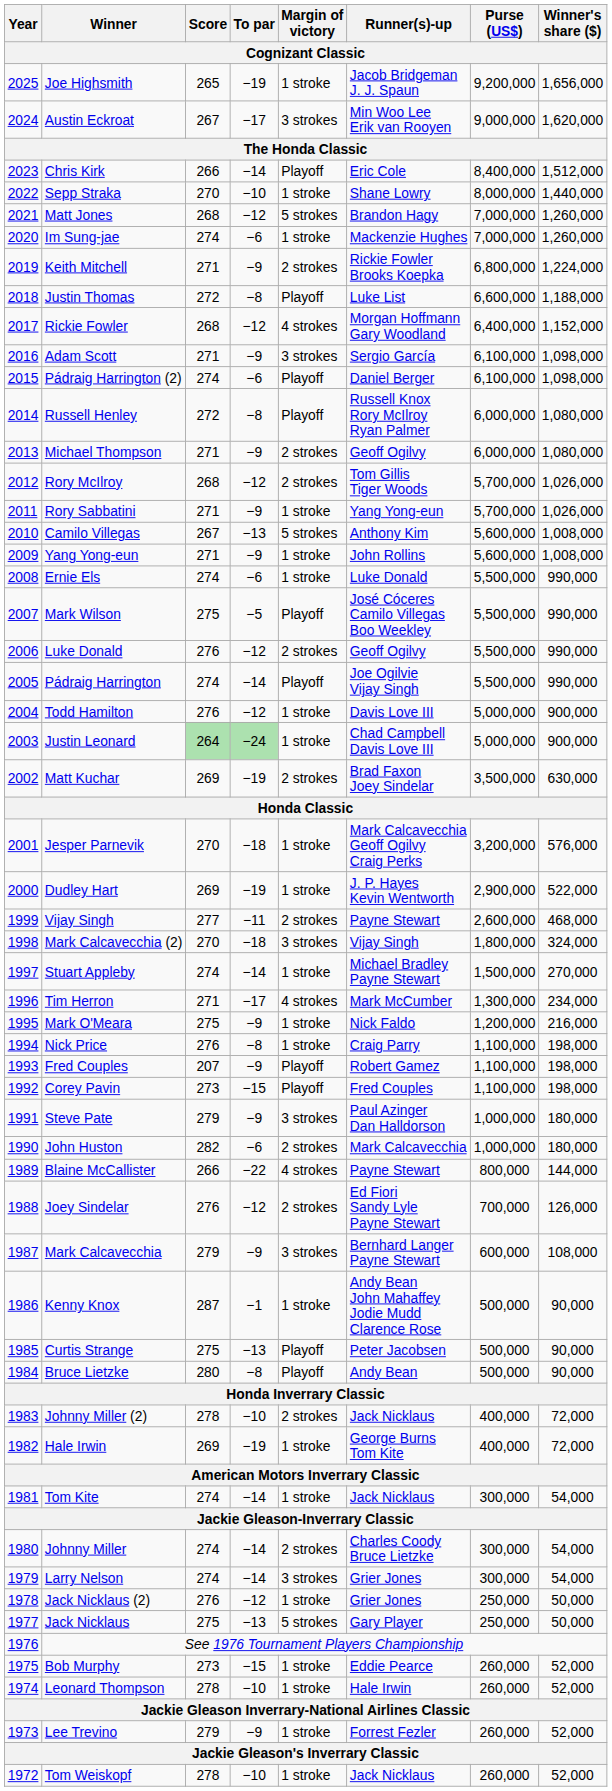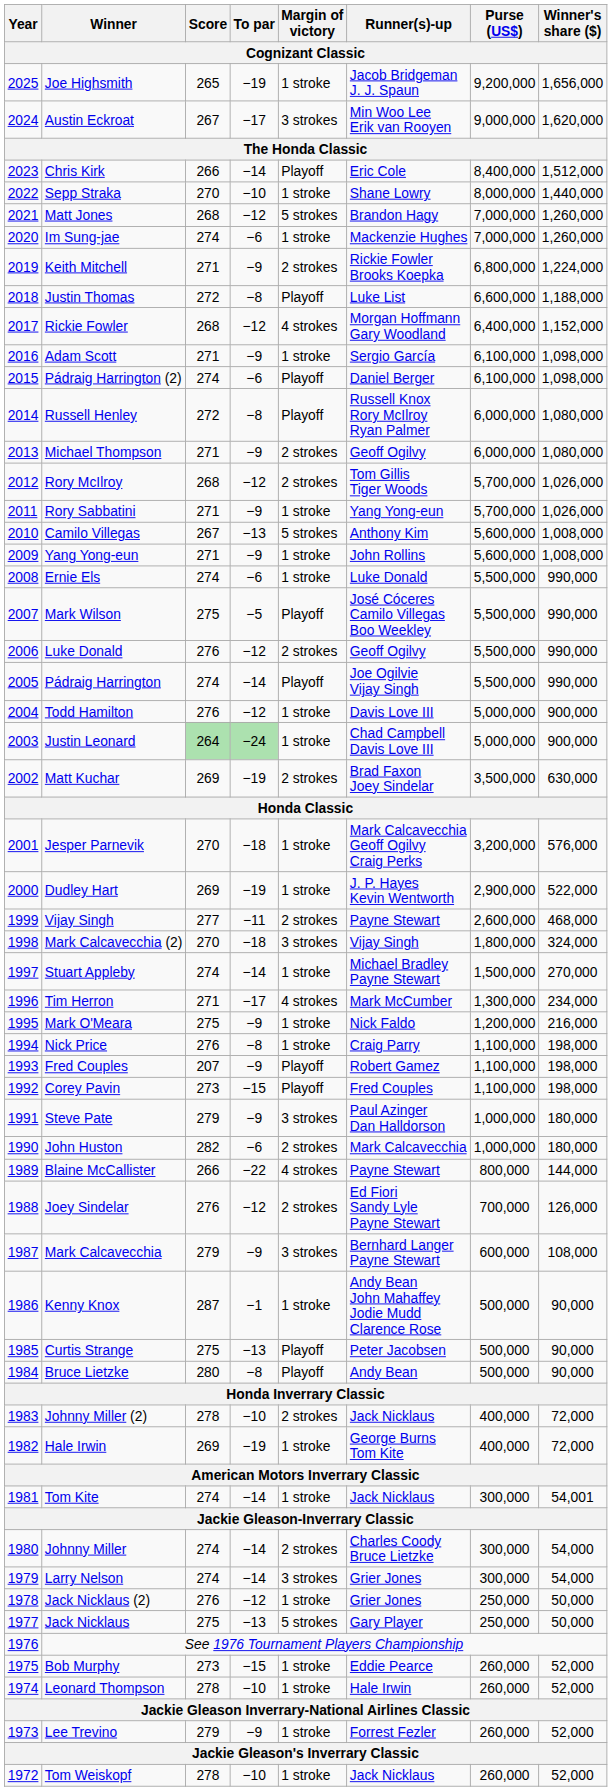Adam Scott | Margin of victory: 3 strokes -> 1 stroke
Tom Kite | Winner's share ($): 54,000 -> 54,001
